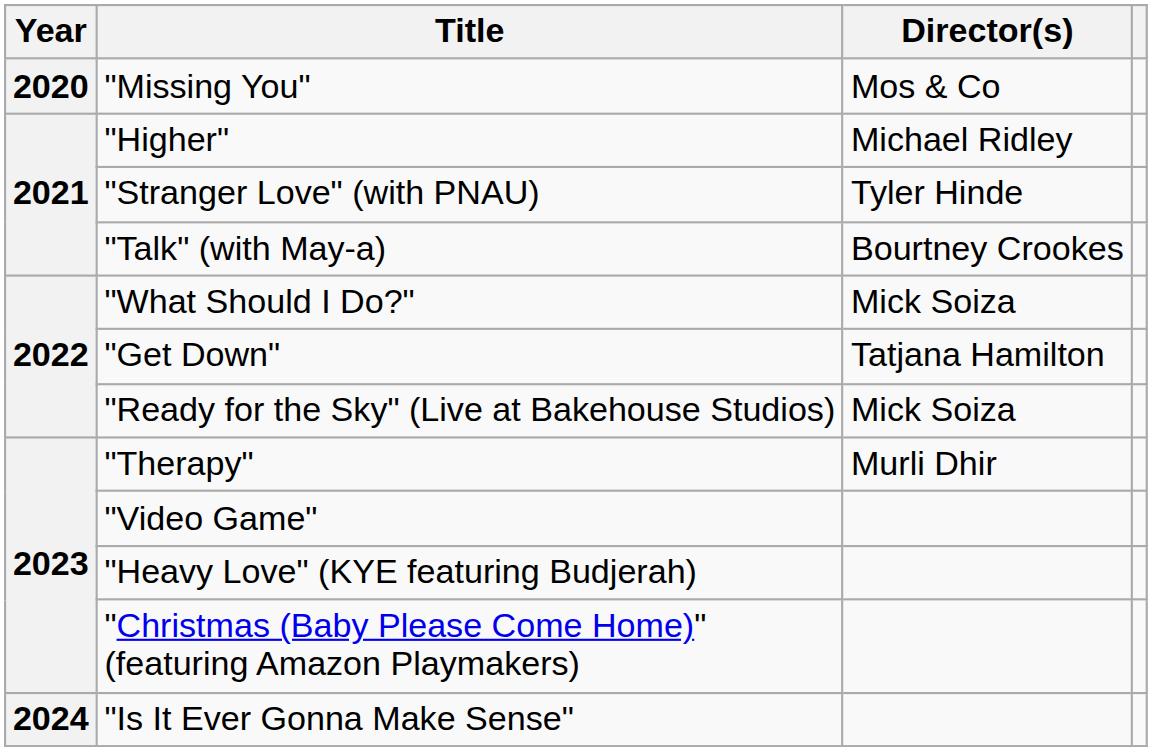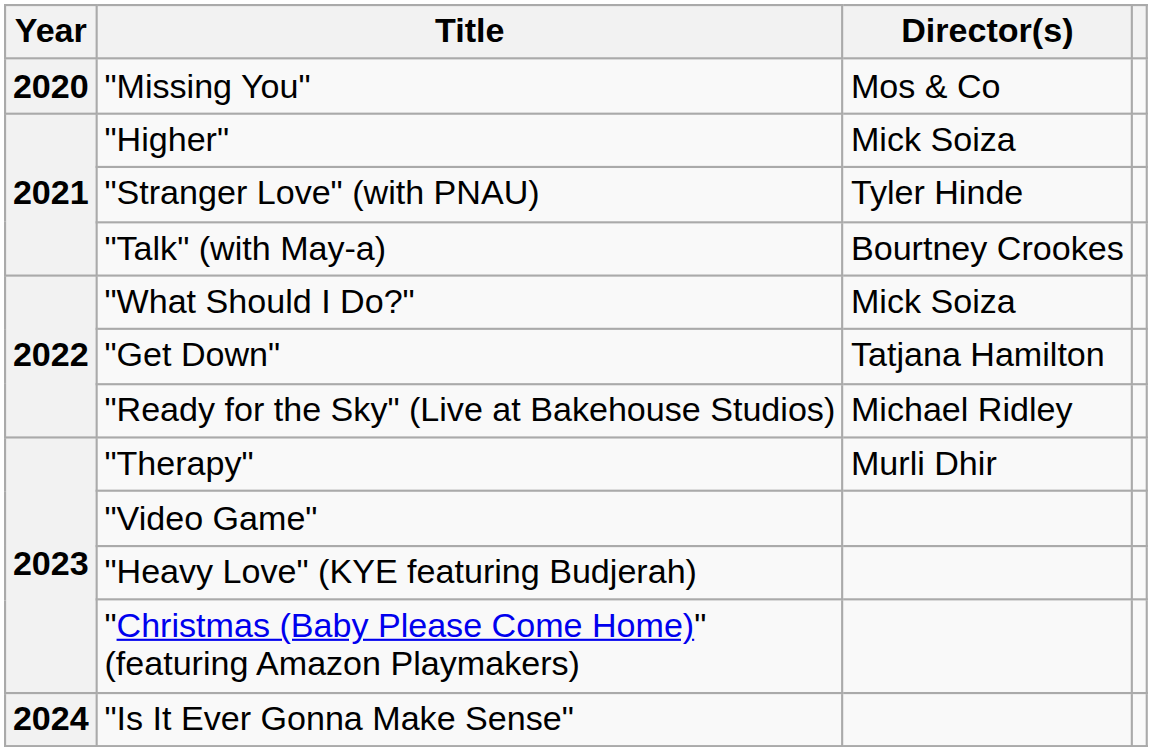"Higher" | Director(s): Michael Ridley -> Mick Soiza
"Ready for the Sky" (Live at Bakehouse Studios) | Director(s): Mick Soiza -> Michael Ridley
